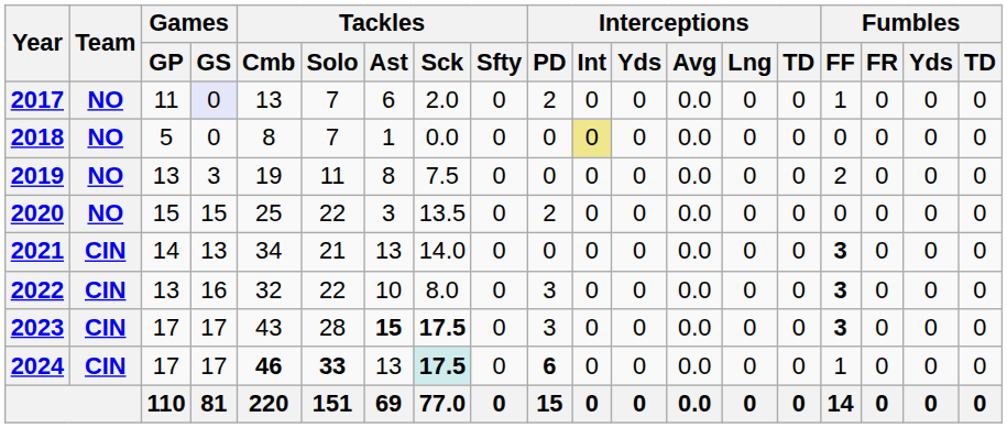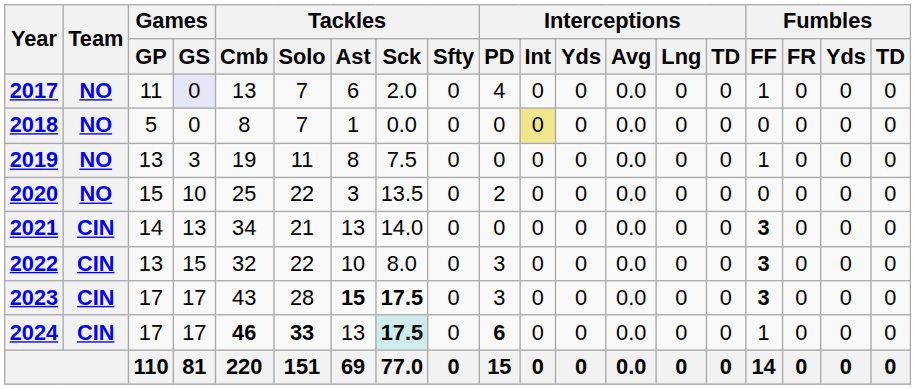2017 | Interceptions / PD: 2 -> 4
2019 | Fumbles / FF: 2 -> 1
2020 | Games / GS: 15 -> 10
2022 | Games / GS: 16 -> 15
